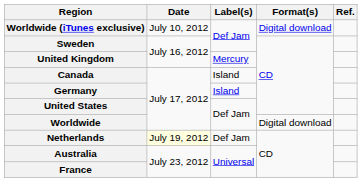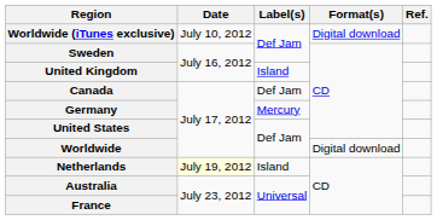United Kingdom | Label(s): Mercury -> Island
Canada | Label(s): Island -> Def Jam
Germany | Label(s): Island -> Mercury
Netherlands | Label(s): Def Jam -> Island
